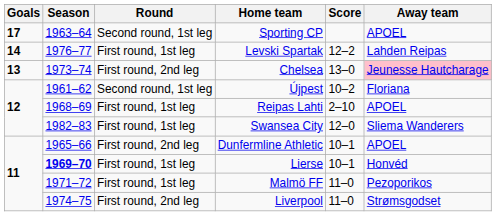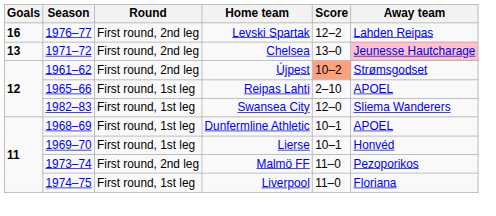- row: 17 | 1963–64 | Second round, 1st leg | Sporting CP | APOEL
Levski Spartak | Goals: 14 -> 16
Levski Spartak | Round: First round, 1st leg -> First round, 2nd leg
Chelsea | Season: 1973–74 -> 1971–72
Újpest | Round: Second round, 1st leg -> First round, 2nd leg
Újpest | Score: no background -> lightsalmon background
Újpest | Away team: Floriana -> Strømsgodset
Reipas Lahti | Season: 1968–69 -> 1965–66
Dunfermline Athletic | Season: 1965–66 -> 1968–69
Dunfermline Athletic | Round: First round, 2nd leg -> First round, 1st leg
Lierse | Season: bold -> normal
Malmö FF | Season: 1971–72 -> 1973–74
Malmö FF | Round: First round, 1st leg -> First round, 2nd leg
Liverpool | Round: First round, 2nd leg -> First round, 1st leg
Liverpool | Away team: Strømsgodset -> Floriana
